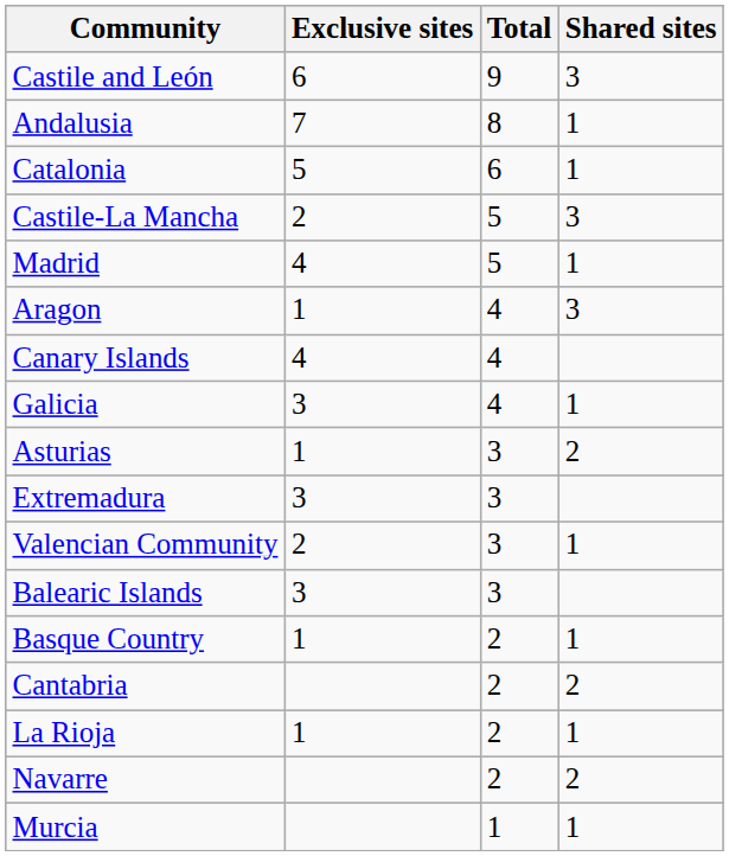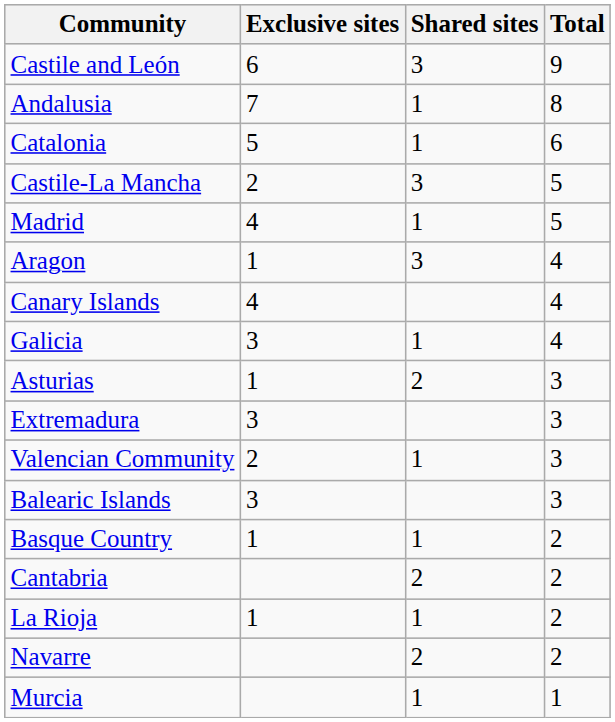columns swapped: Shared sites <-> Total
